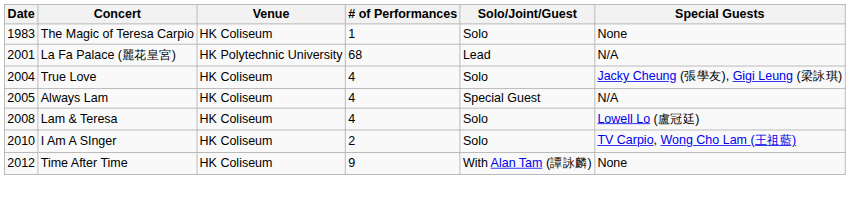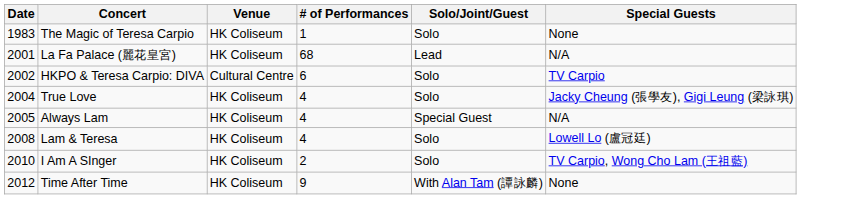La Fa Palace (麗花皇宮) | Venue: HK Polytechnic University -> HK Coliseum
+ row: 2002 | HKPO & Teresa Carpio: DIVA | Cultural Centre | 6 | Solo | TV Carpio
